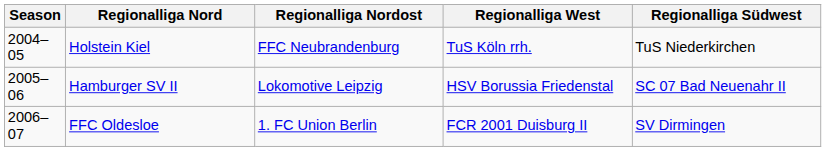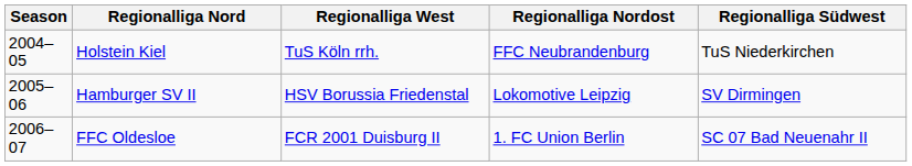columns swapped: Regionalliga Nordost <-> Regionalliga West
Hamburger SV II | Regionalliga Südwest: SC 07 Bad Neuenahr II -> SV Dirmingen
FFC Oldesloe | Regionalliga Südwest: SV Dirmingen -> SC 07 Bad Neuenahr II
